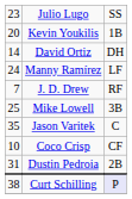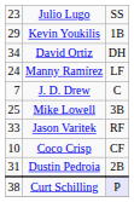Kevin Youkilis | column 1: 20 -> 29
David Ortiz | column 1: 14 -> 34
J. D. Drew | column 3: RF -> C
Jason Varitek | column 1: 35 -> 33
Jason Varitek | column 3: C -> RF
